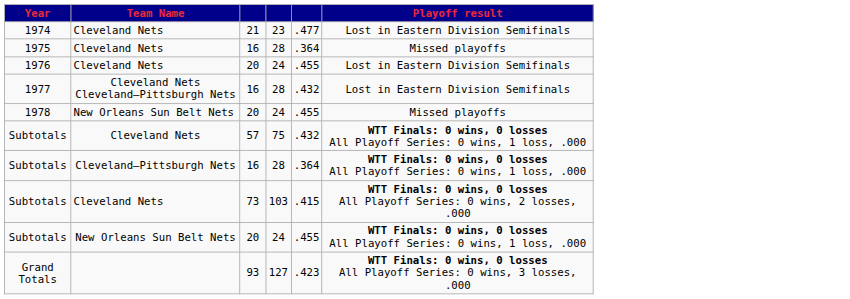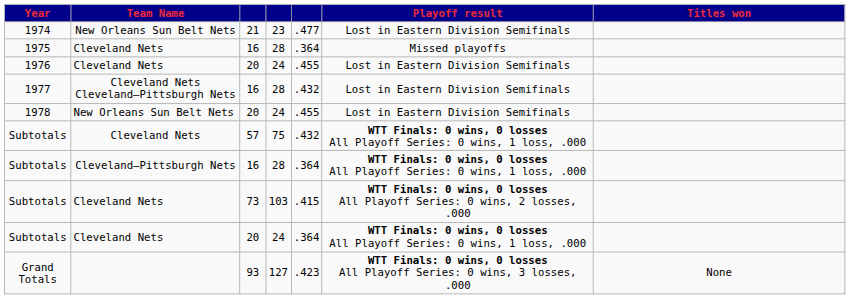+ column: Titles won | None
1974 | Team Name: Cleveland Nets -> New Orleans Sun Belt Nets
1978 | Playoff result: Missed playoffs -> Lost in Eastern Division Semifinals
Subtotals / 20 | Team Name: New Orleans Sun Belt Nets -> Cleveland Nets
Subtotals / 20 | column 5: .455 -> .364
